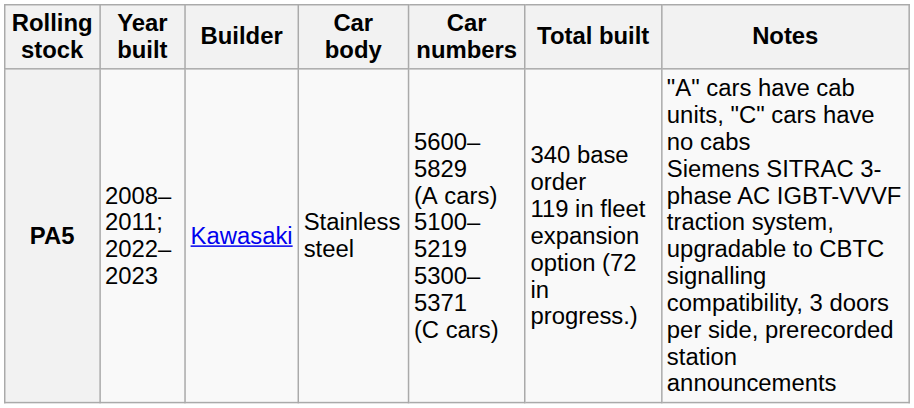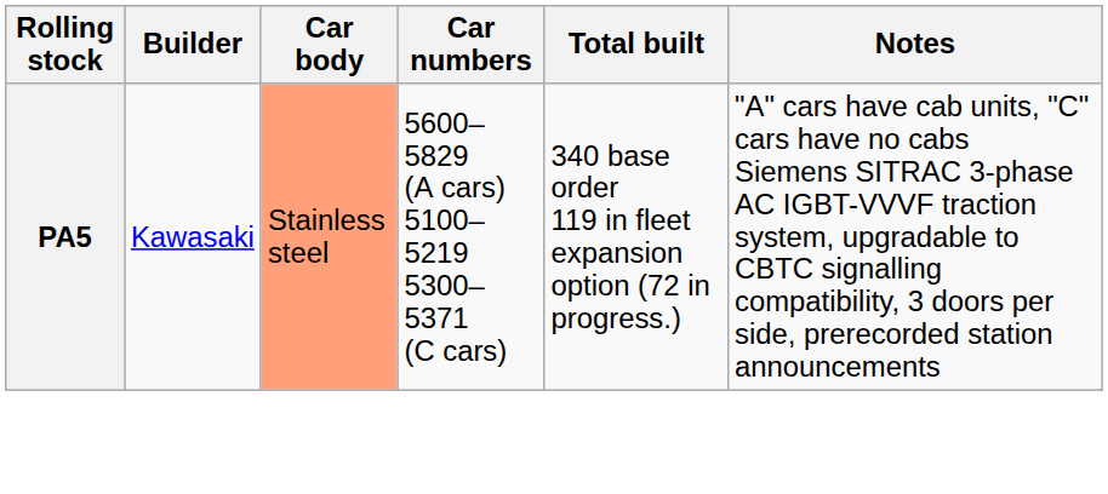- column: Year built | 2008–2011; 2022–2023
PA5 | Car body: no background -> lightsalmon background
